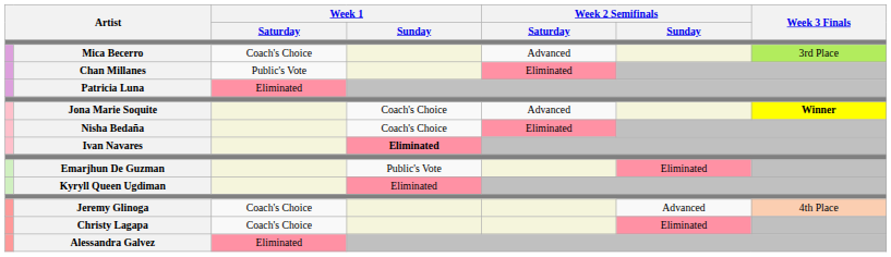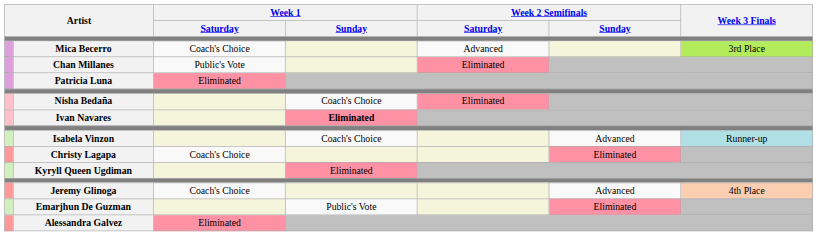- row: Jona Marie Soquite | Coach's Choice | Advanced | Winner
+ row: Isabela Vinzon | Coach's Choice | Advanced | Runner-up
rows swapped: Emarjhun De Guzman <-> Christy Lagapa
